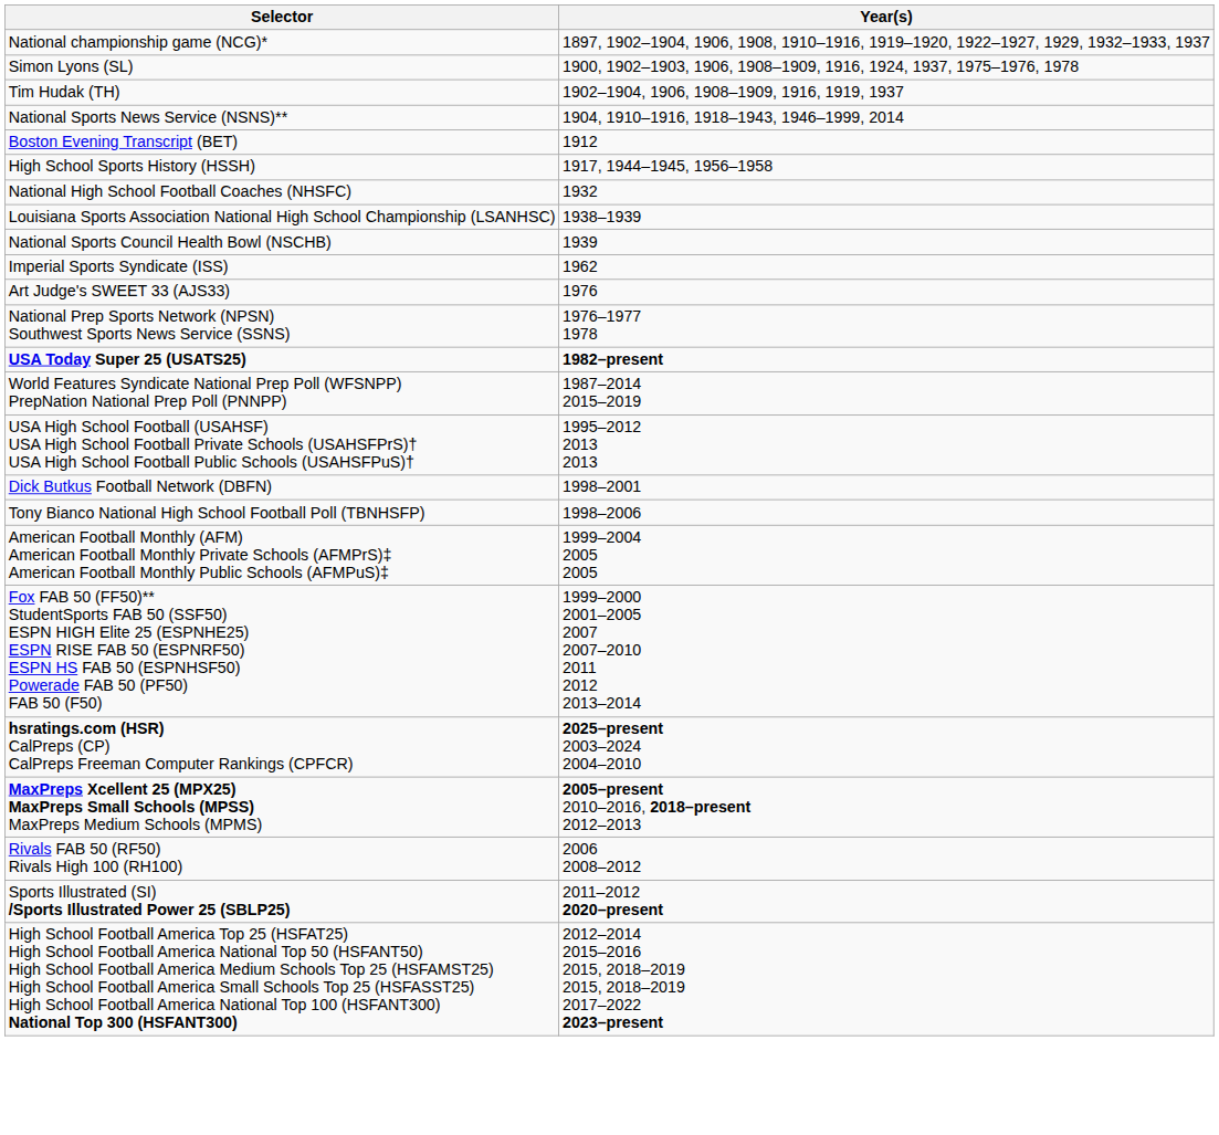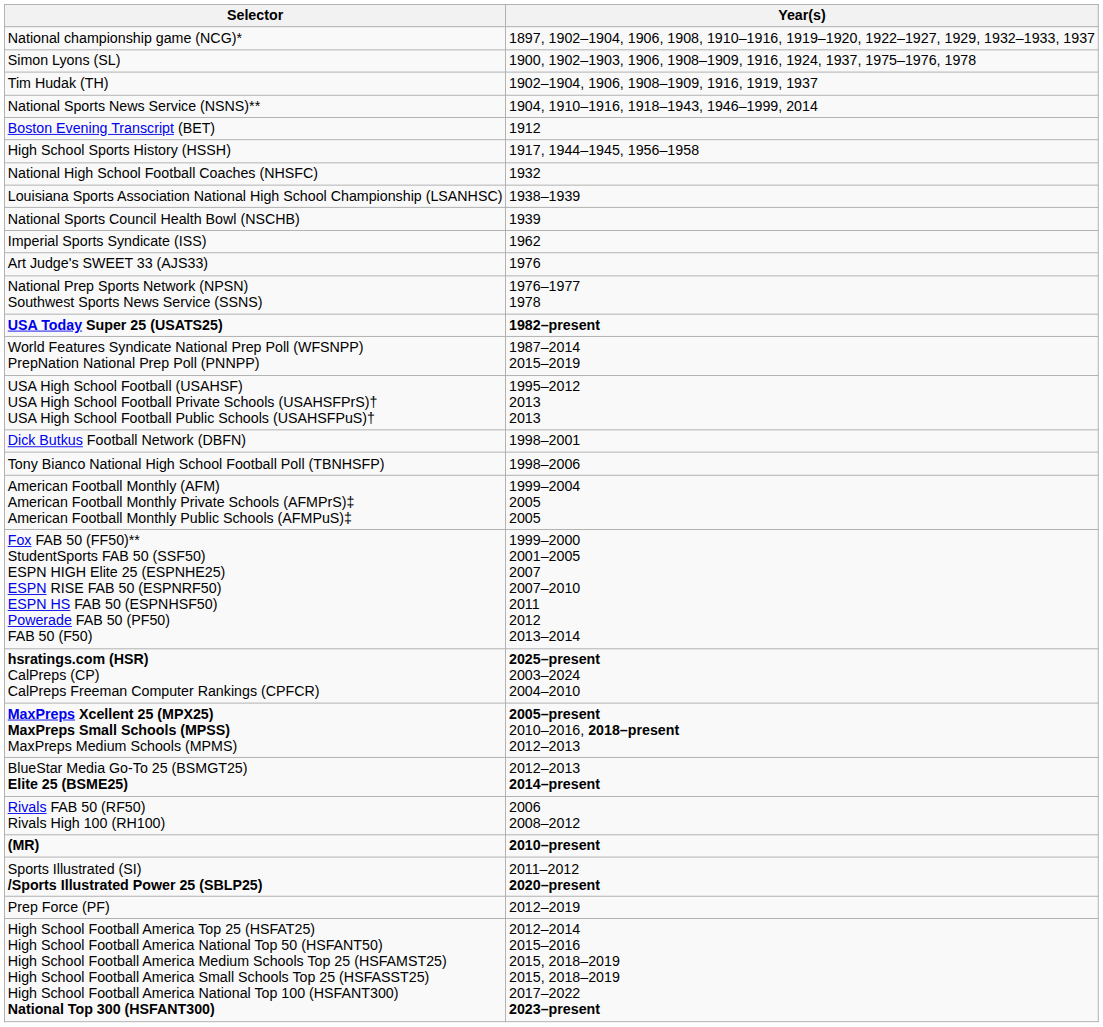+ row: BlueStar Media Go-To 25 (BSMGT25) Elite 25 (BSME25) | 2012–2013 2014–present
+ row: (MR) | 2010–present
+ row: Prep Force (PF) | 2012–2019
